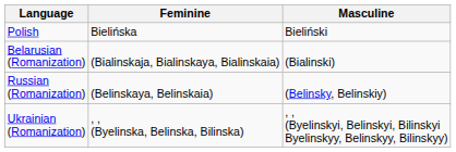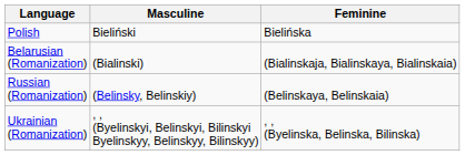columns swapped: Masculine <-> Feminine
